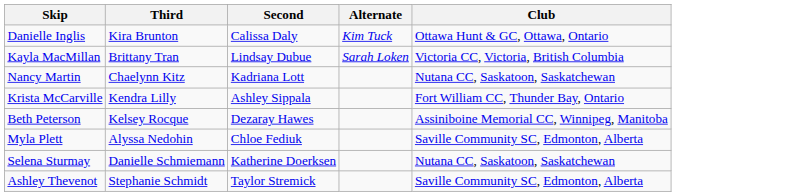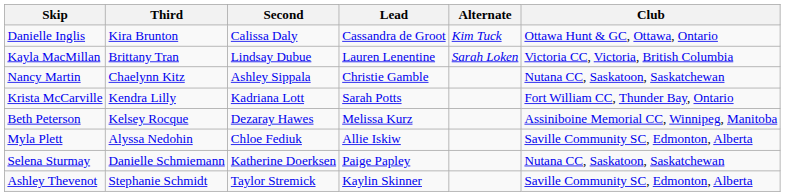+ column: Lead | Cassandra de Groot | Lauren Lenentine | Christie Gamble | Sarah Potts | Melissa Kurz | Allie Iskiw | Paige Papley | Kaylin Skinner
Nancy Martin | Second: Kadriana Lott -> Ashley Sippala
Krista McCarville | Second: Ashley Sippala -> Kadriana Lott
